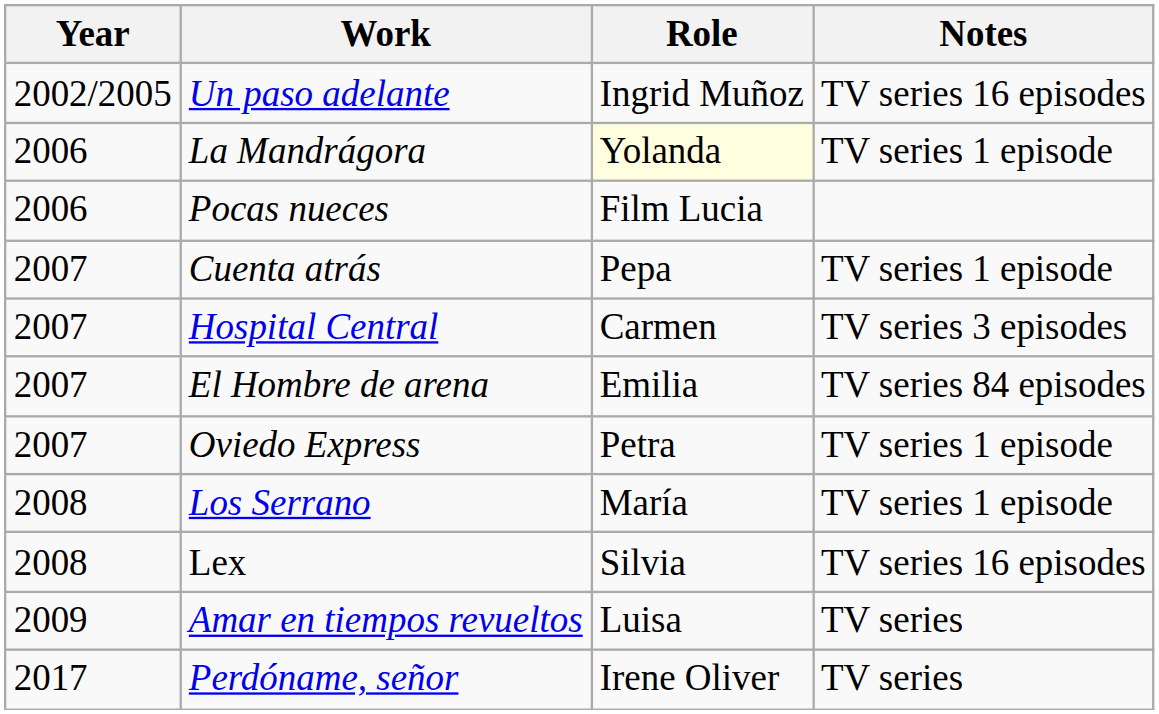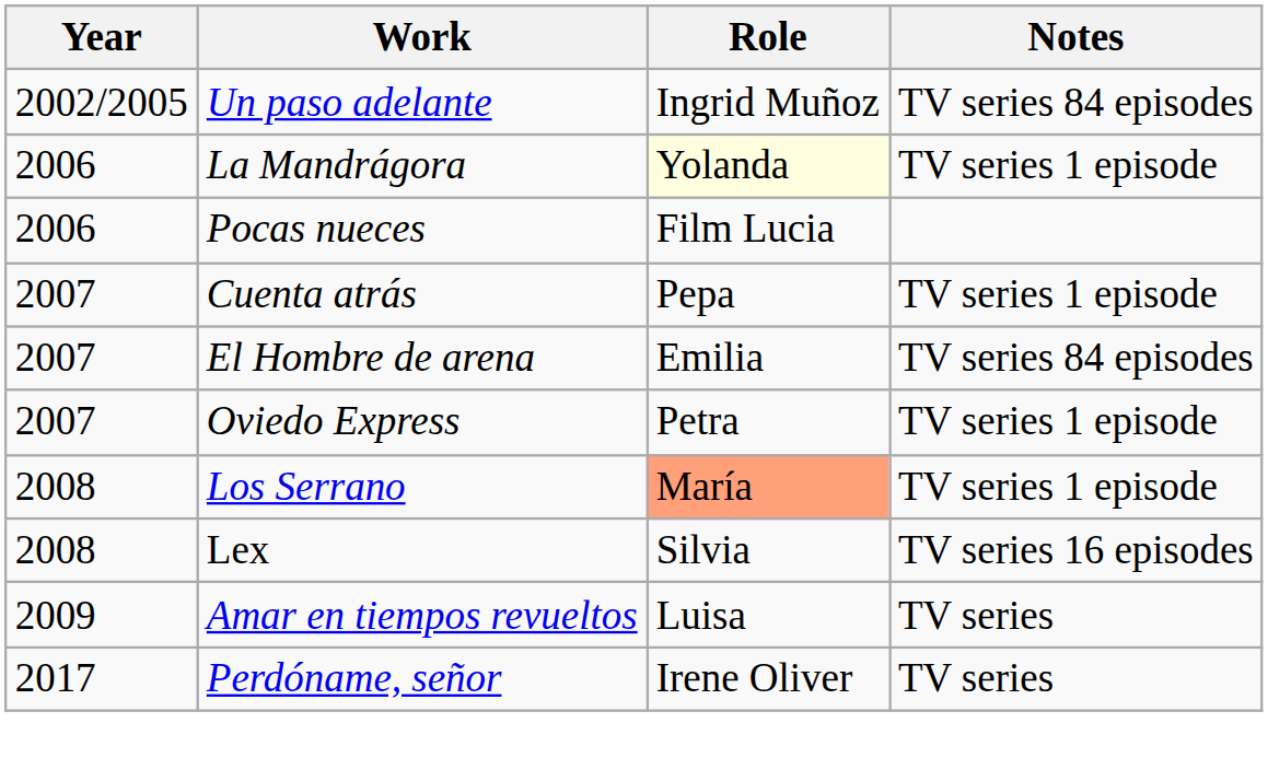Un paso adelante | Notes: TV series 16 episodes -> TV series 84 episodes
- row: 2007 | Hospital Central | Carmen | TV series 3 episodes
Los Serrano | Role: no background -> lightsalmon background
